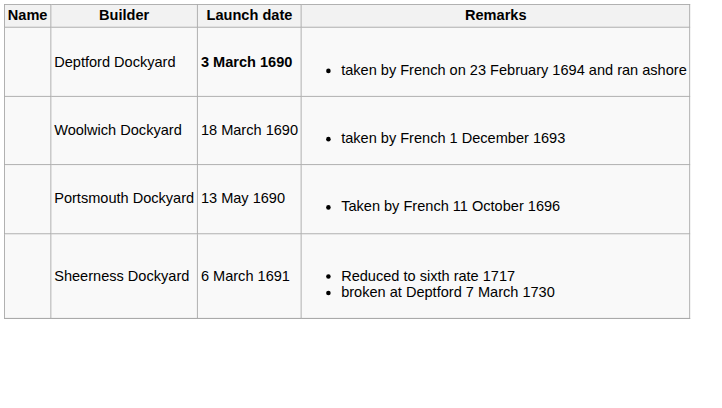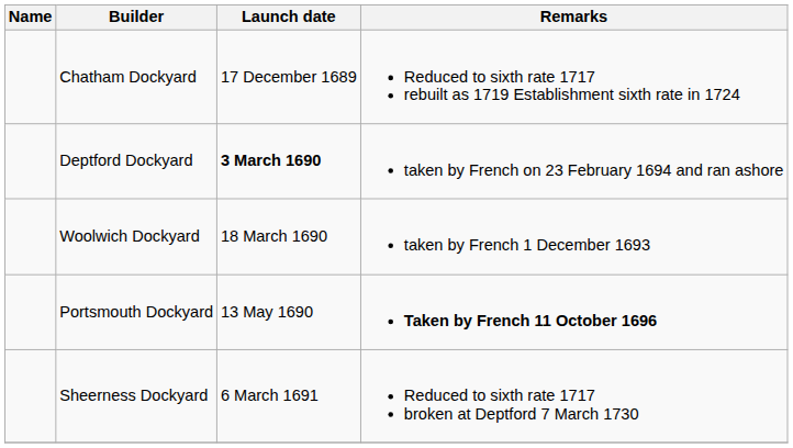+ row: Chatham Dockyard | 17 December 1689 | Reduced to sixth rate 1717 rebuilt as 1719 Establishment sixth rate in 1724
Portsmouth Dockyard | Remarks: normal -> bold
